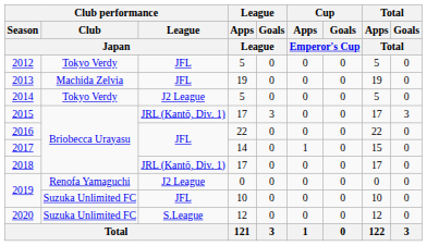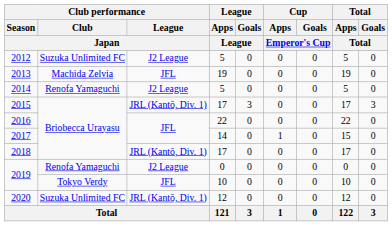2012 | Club performance / Club / Japan: Tokyo Verdy -> Suzuka Unlimited FC
2012 | Club performance / League / Japan: JFL -> J2 League
2014 | Club performance / Club / Japan: Tokyo Verdy -> Renofa Yamaguchi
2019 / 10 | Club performance / Club / Japan: Suzuka Unlimited FC -> Tokyo Verdy
2020 | Club performance / League / Japan: S.League -> JRL (Kantō, Div. 1)
